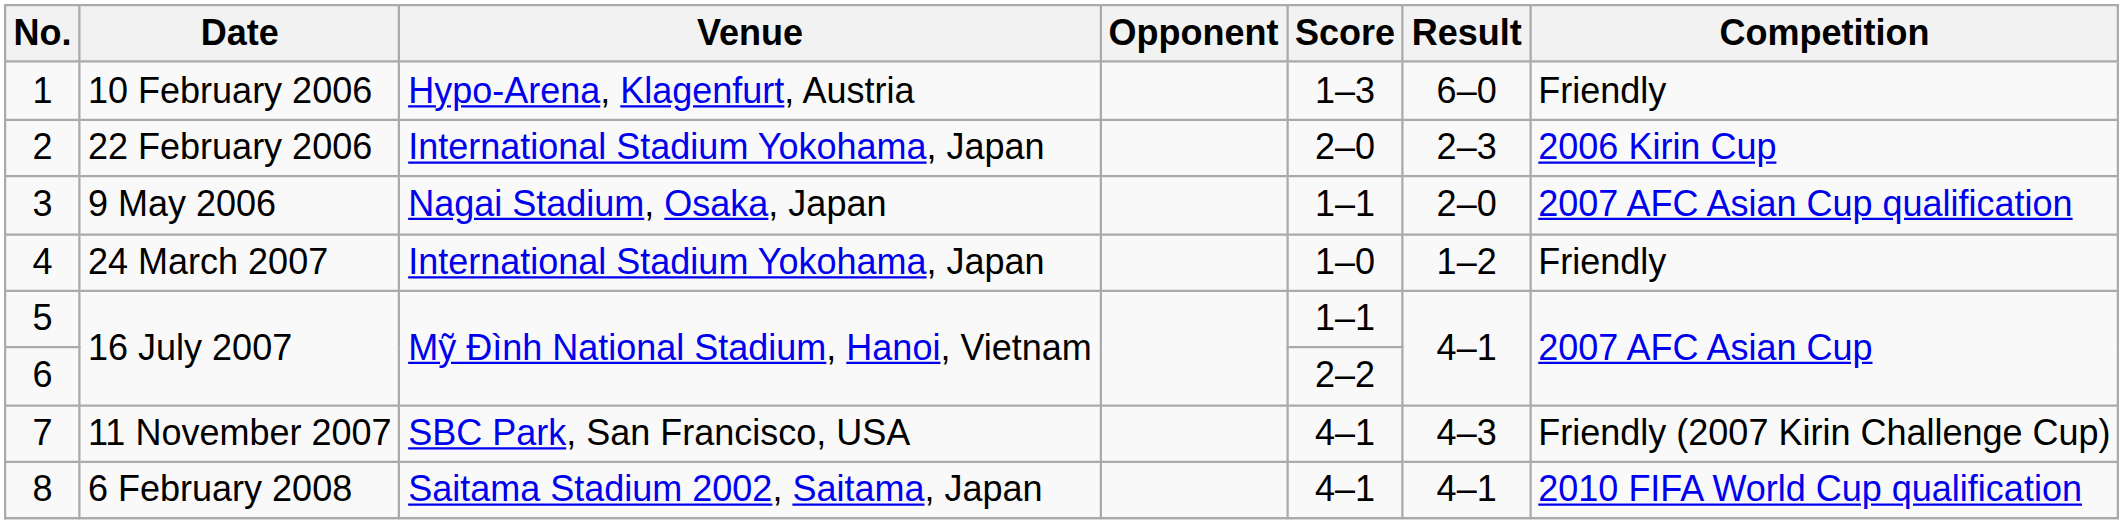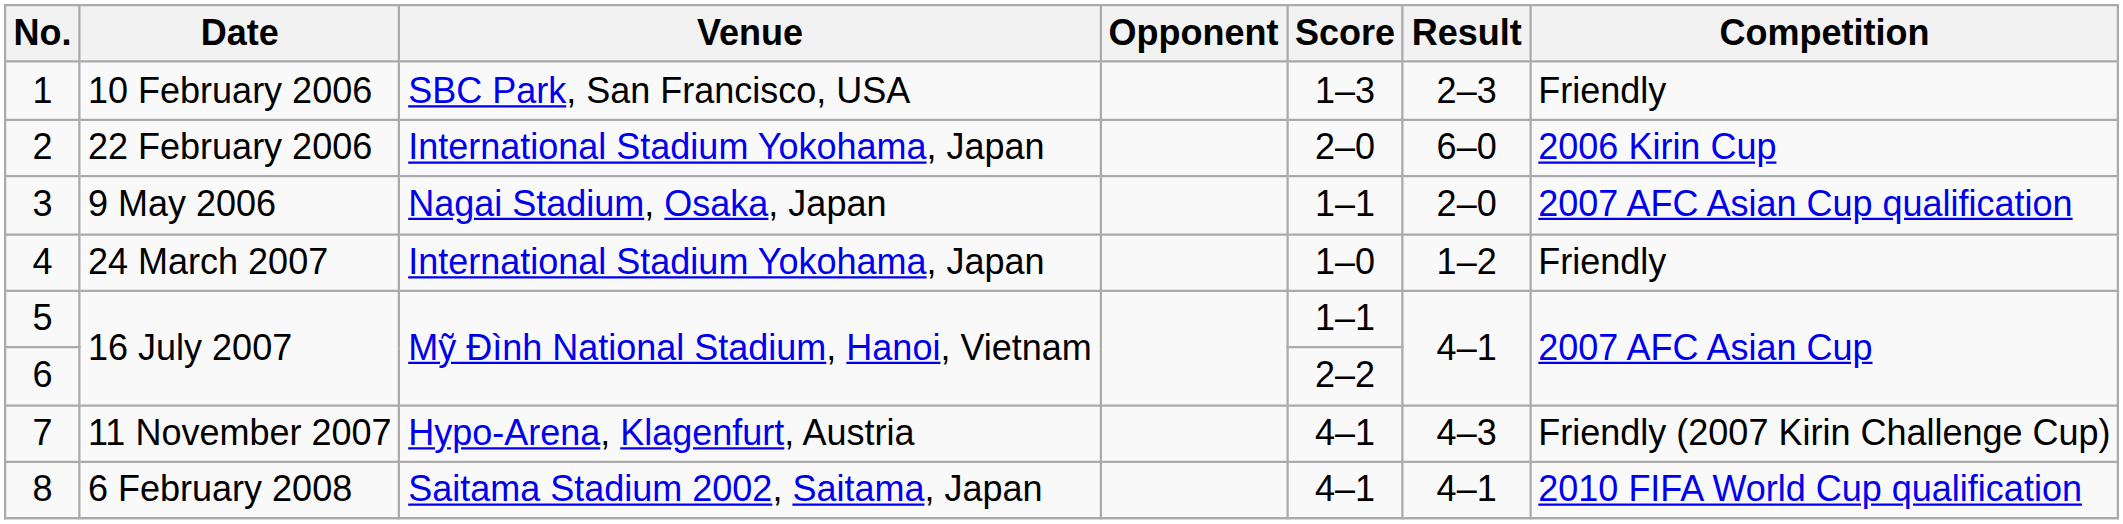1 | Venue: Hypo-Arena, Klagenfurt, Austria -> SBC Park, San Francisco, USA
1 | Result: 6–0 -> 2–3
2 | Result: 2–3 -> 6–0
7 | Venue: SBC Park, San Francisco, USA -> Hypo-Arena, Klagenfurt, Austria
